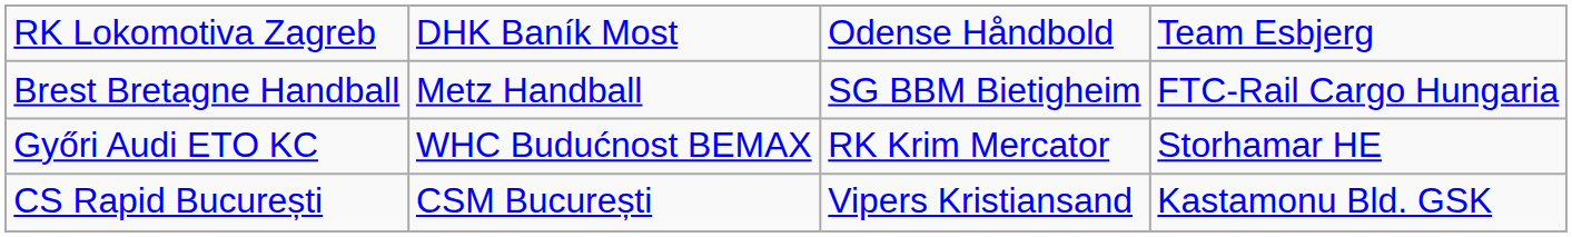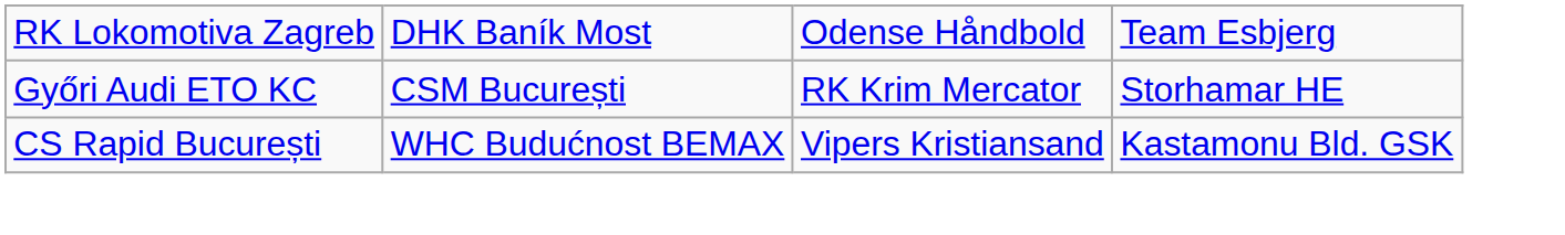- row: Brest Bretagne Handball | Metz Handball | SG BBM Bietigheim | FTC-Rail Cargo Hungaria
Győri Audi ETO KC | column 2: WHC Budućnost BEMAX -> CSM București
CS Rapid București | column 2: CSM București -> WHC Budućnost BEMAX
